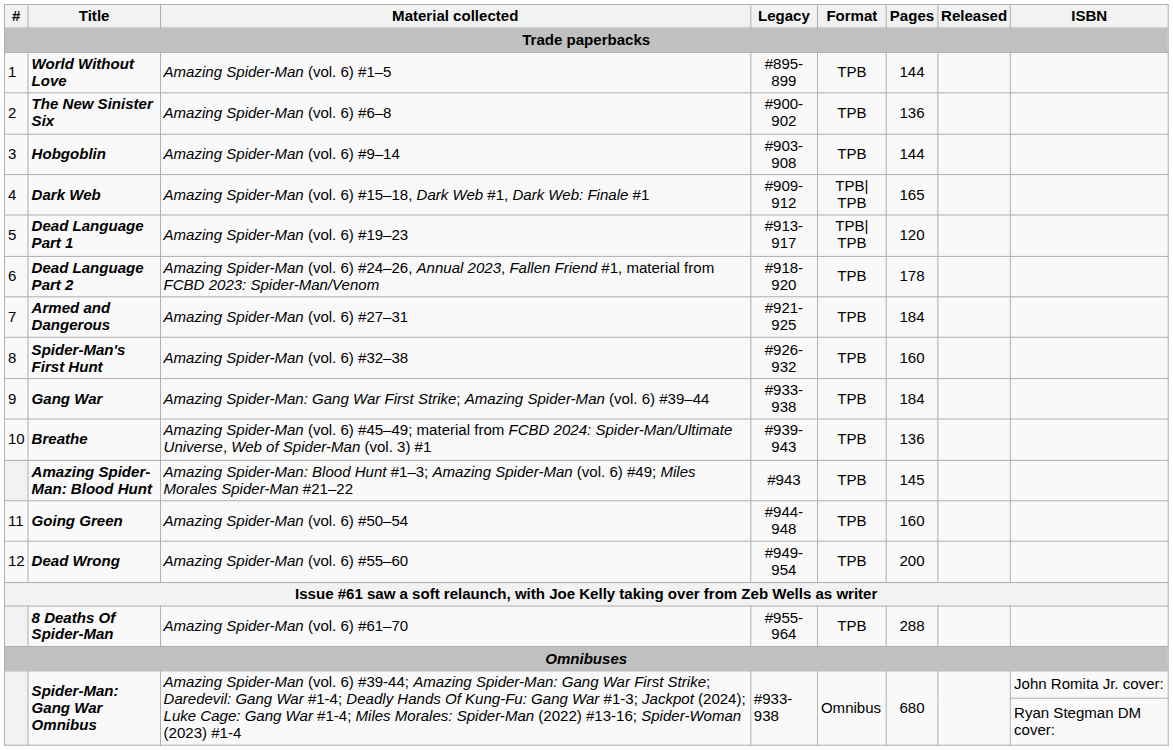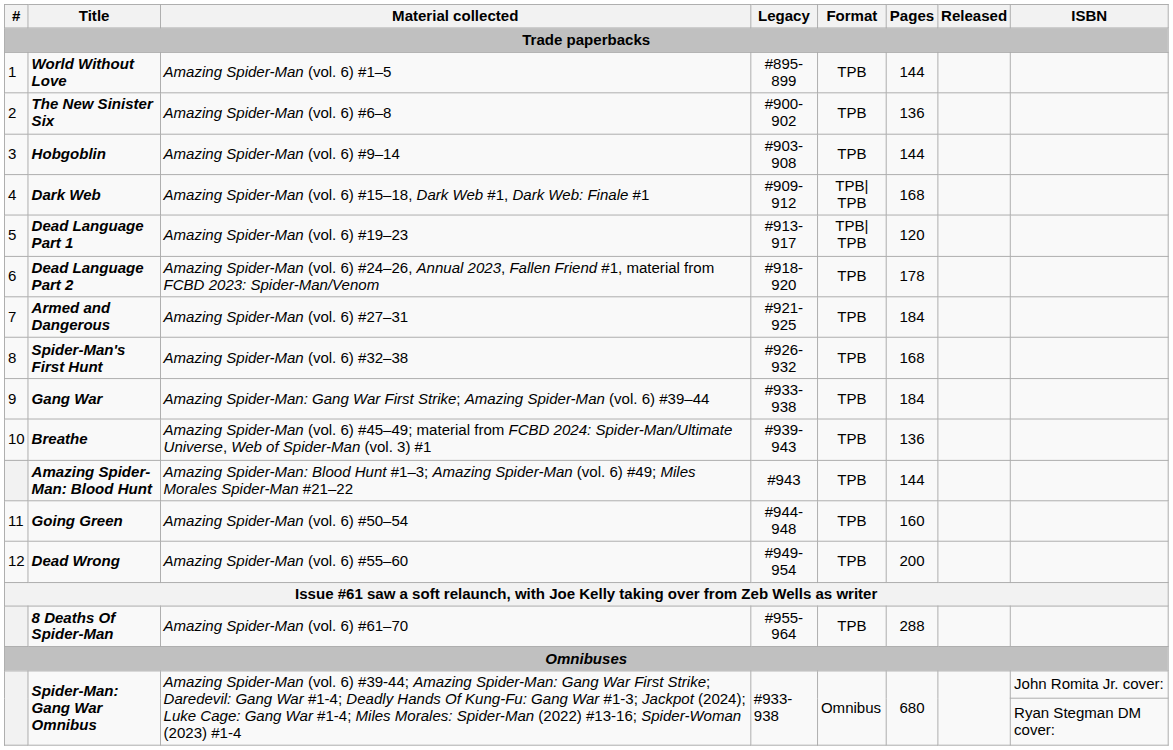Dark Web | Pages: 165 -> 168
Spider-Man's First Hunt | Pages: 160 -> 168
Amazing Spider-Man: Blood Hunt | Pages: 145 -> 144
